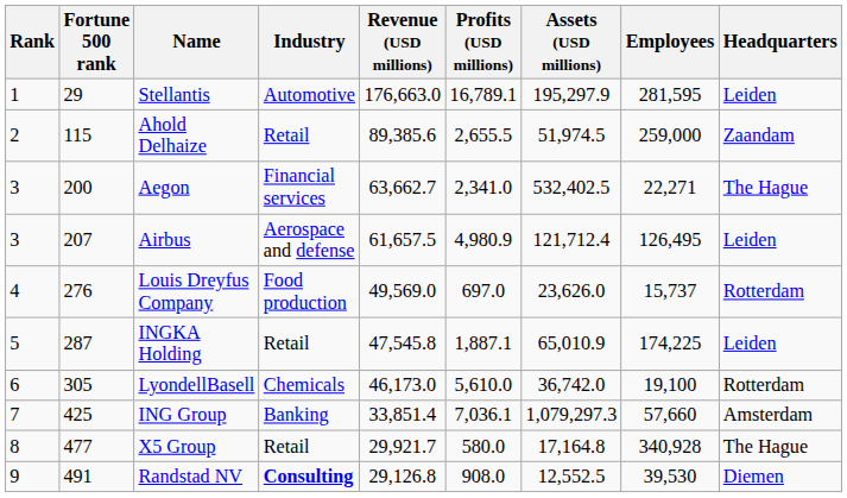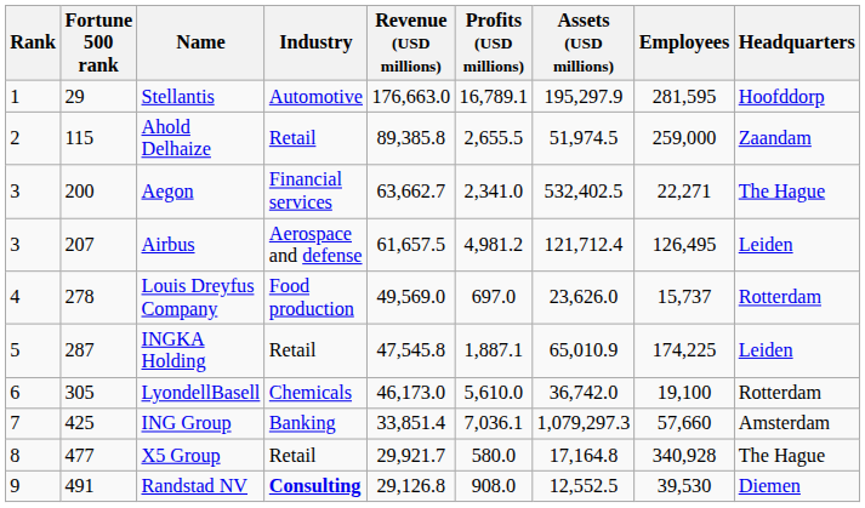Stellantis | Headquarters: Leiden -> Hoofddorp
Ahold Delhaize | Revenue (USD millions): 89,385.6 -> 89,385.8
Airbus | Profits (USD millions): 4,980.9 -> 4,981.2
Louis Dreyfus Company | Fortune 500 rank: 276 -> 278
